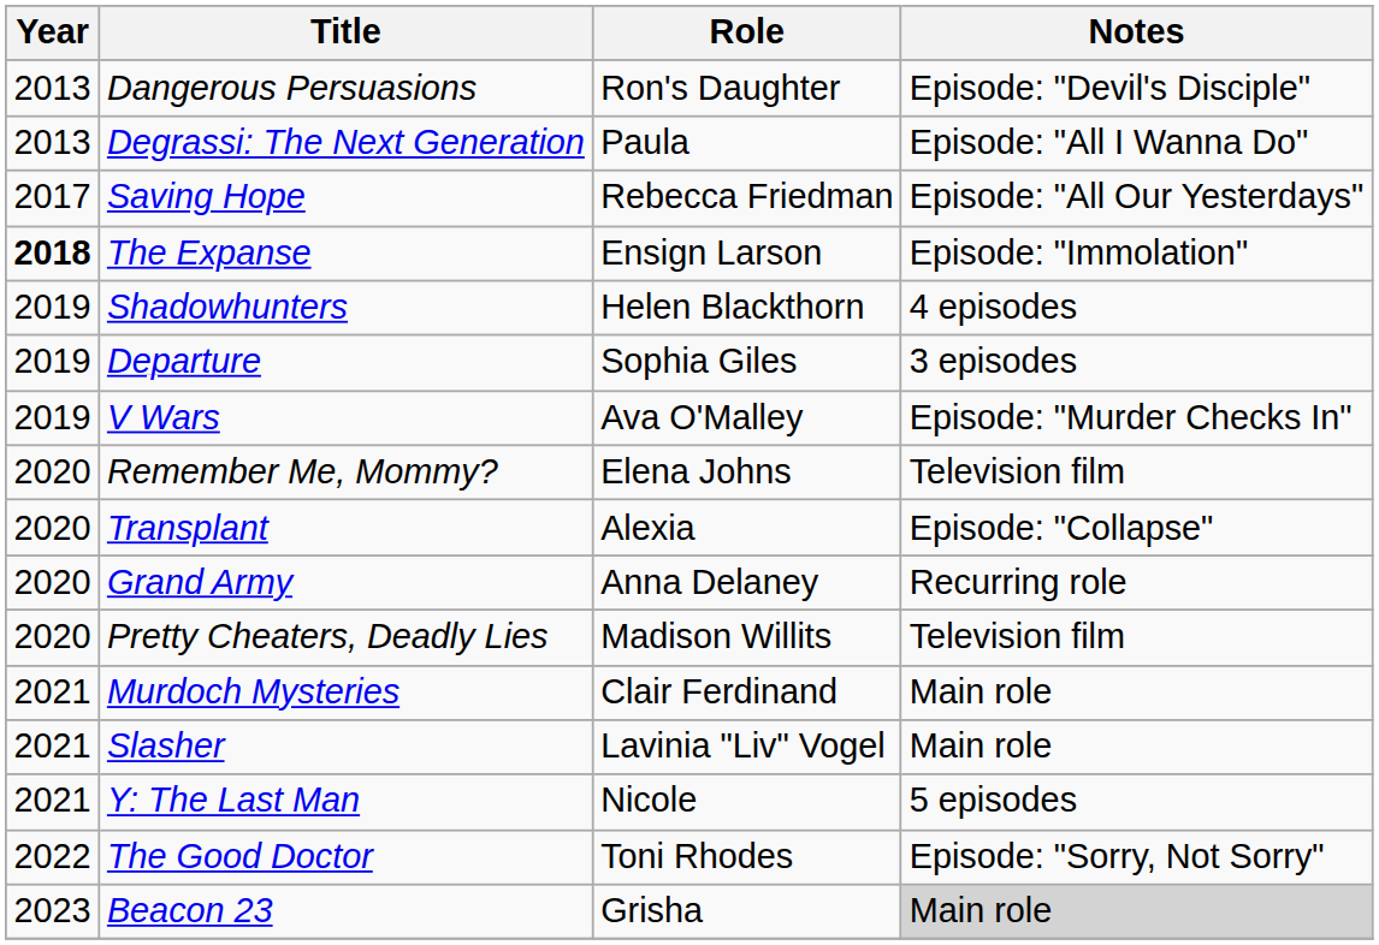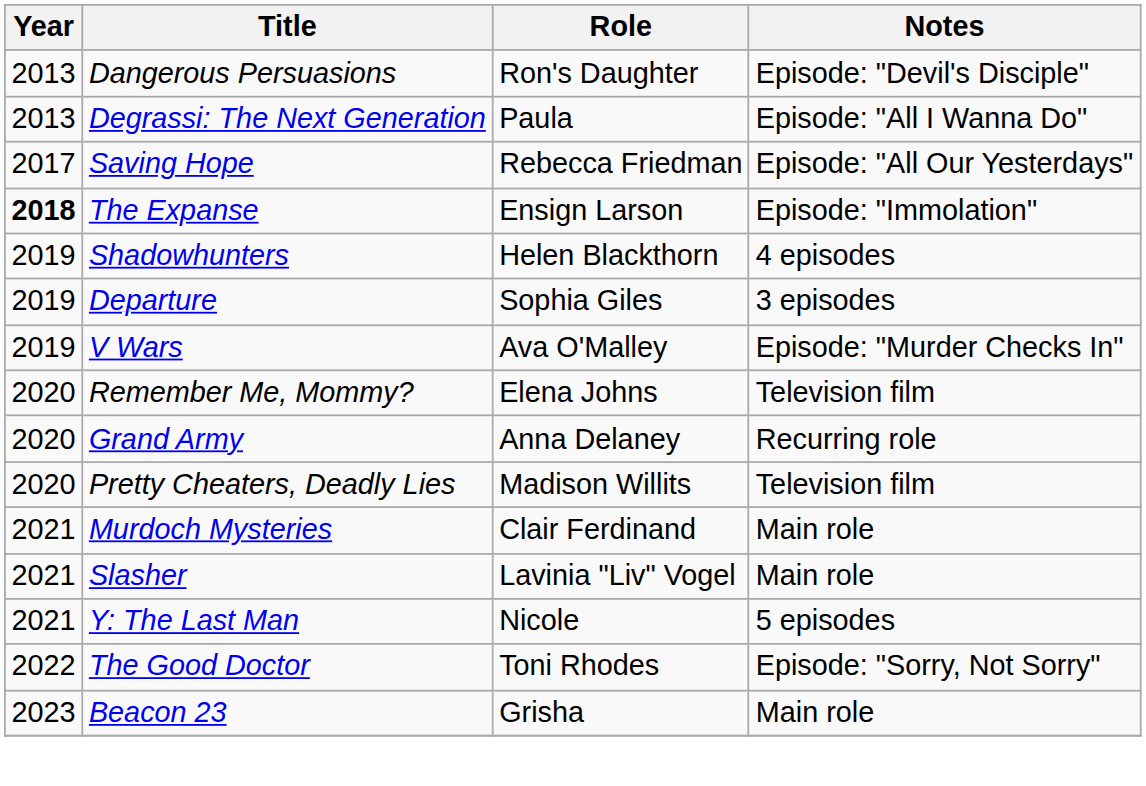- row: 2020 | Transplant | Alexia | Episode: "Collapse"
Beacon 23 | Notes: lightgrey background -> no background
